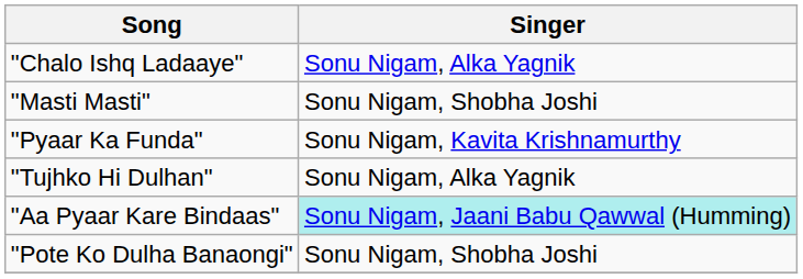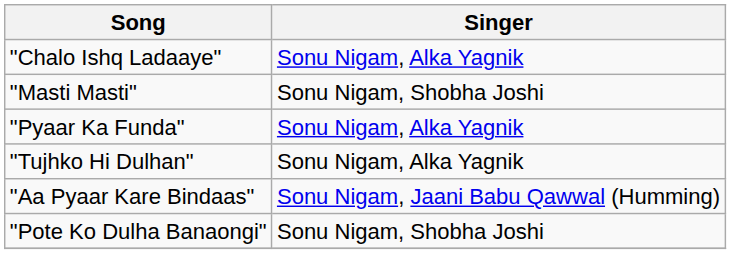"Pyaar Ka Funda" | Singer: Sonu Nigam, Kavita Krishnamurthy -> Sonu Nigam, Alka Yagnik
"Aa Pyaar Kare Bindaas" | Singer: paleturquoise background -> no background
